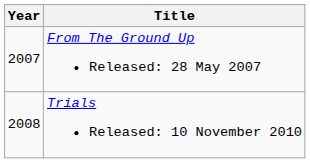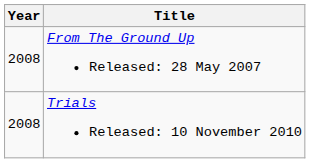From The Ground Up Released: 28 May 2007 | Year: 2007 -> 2008
